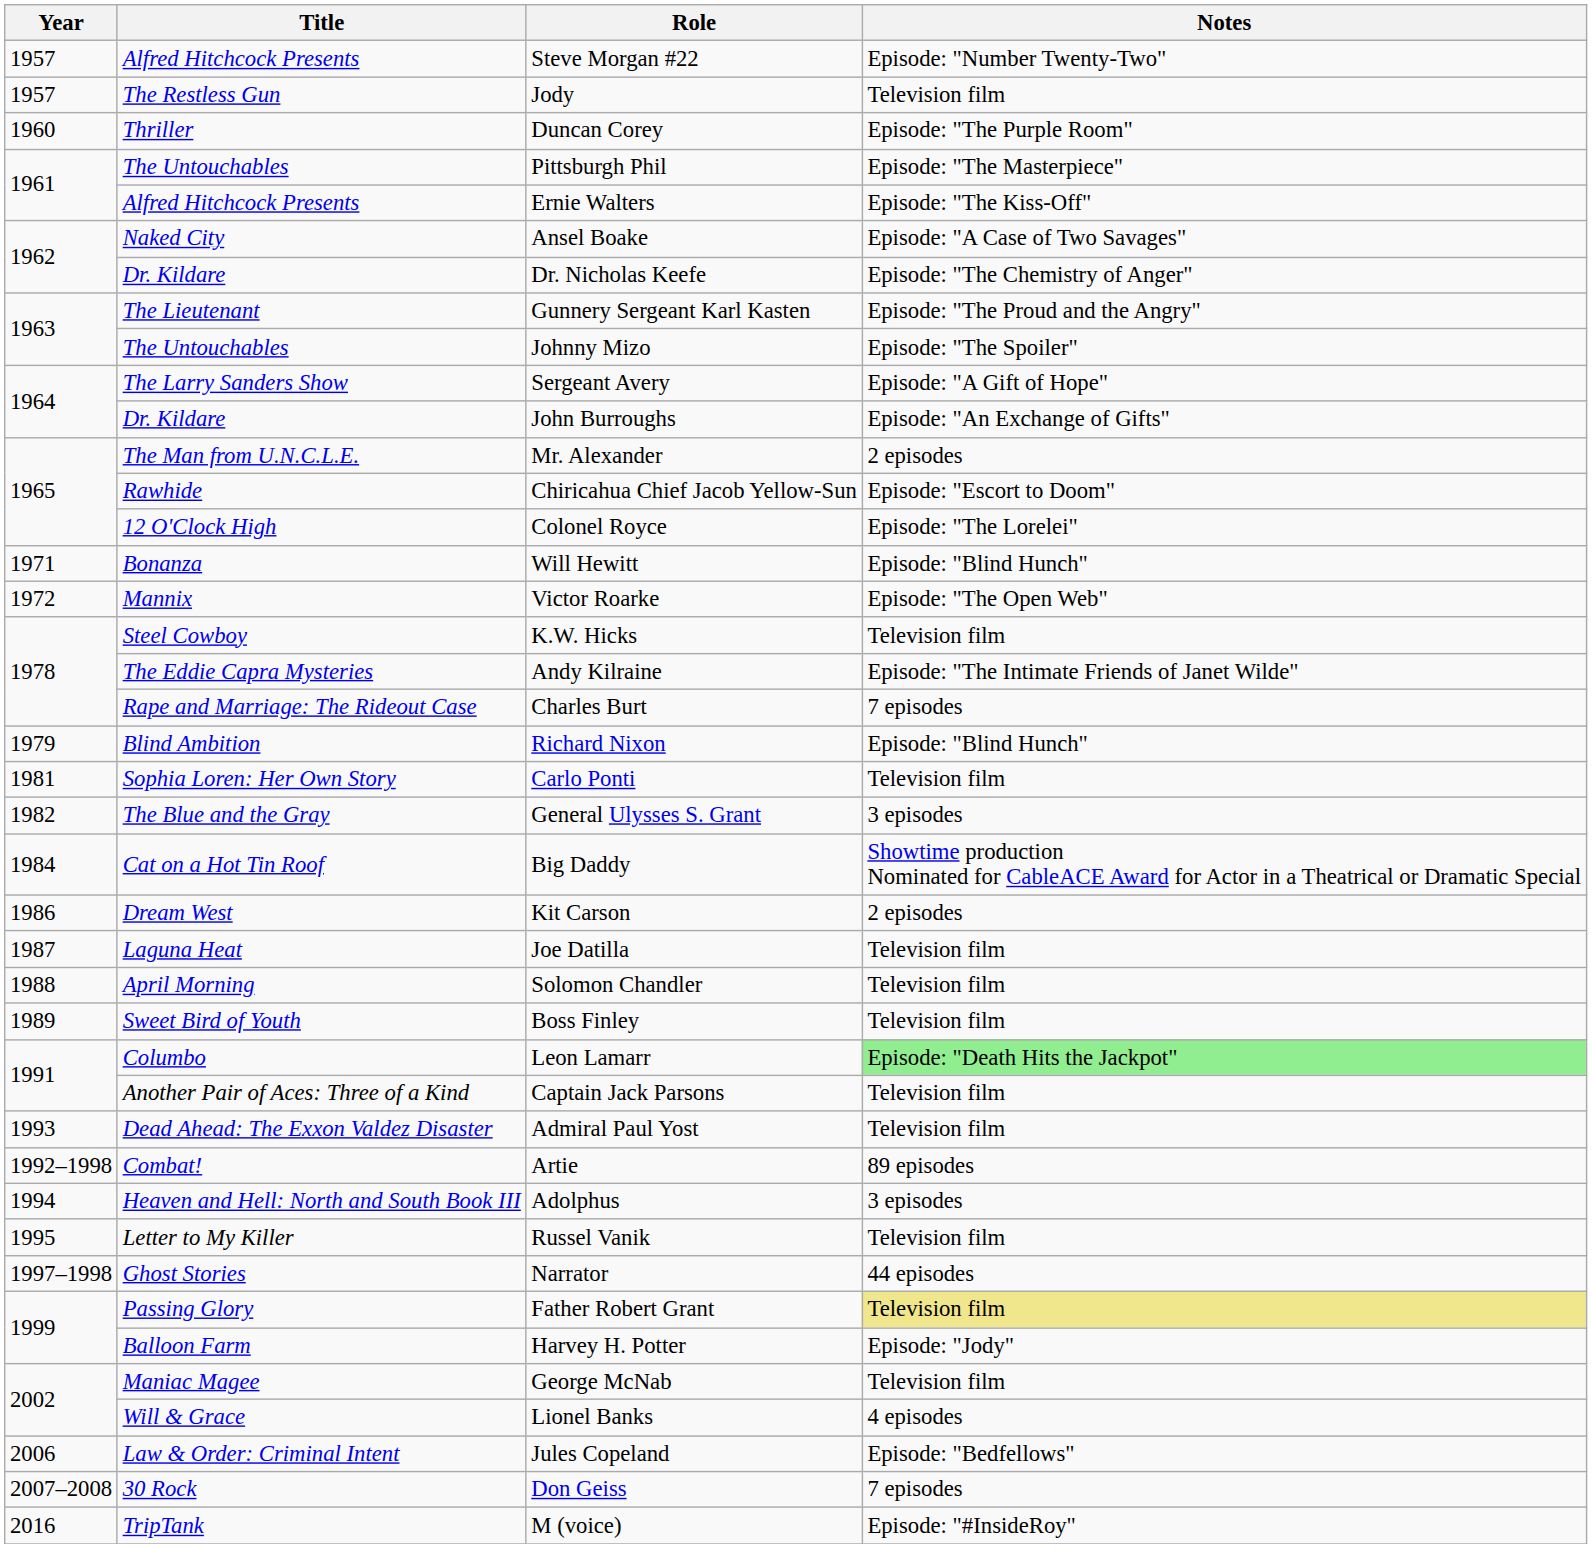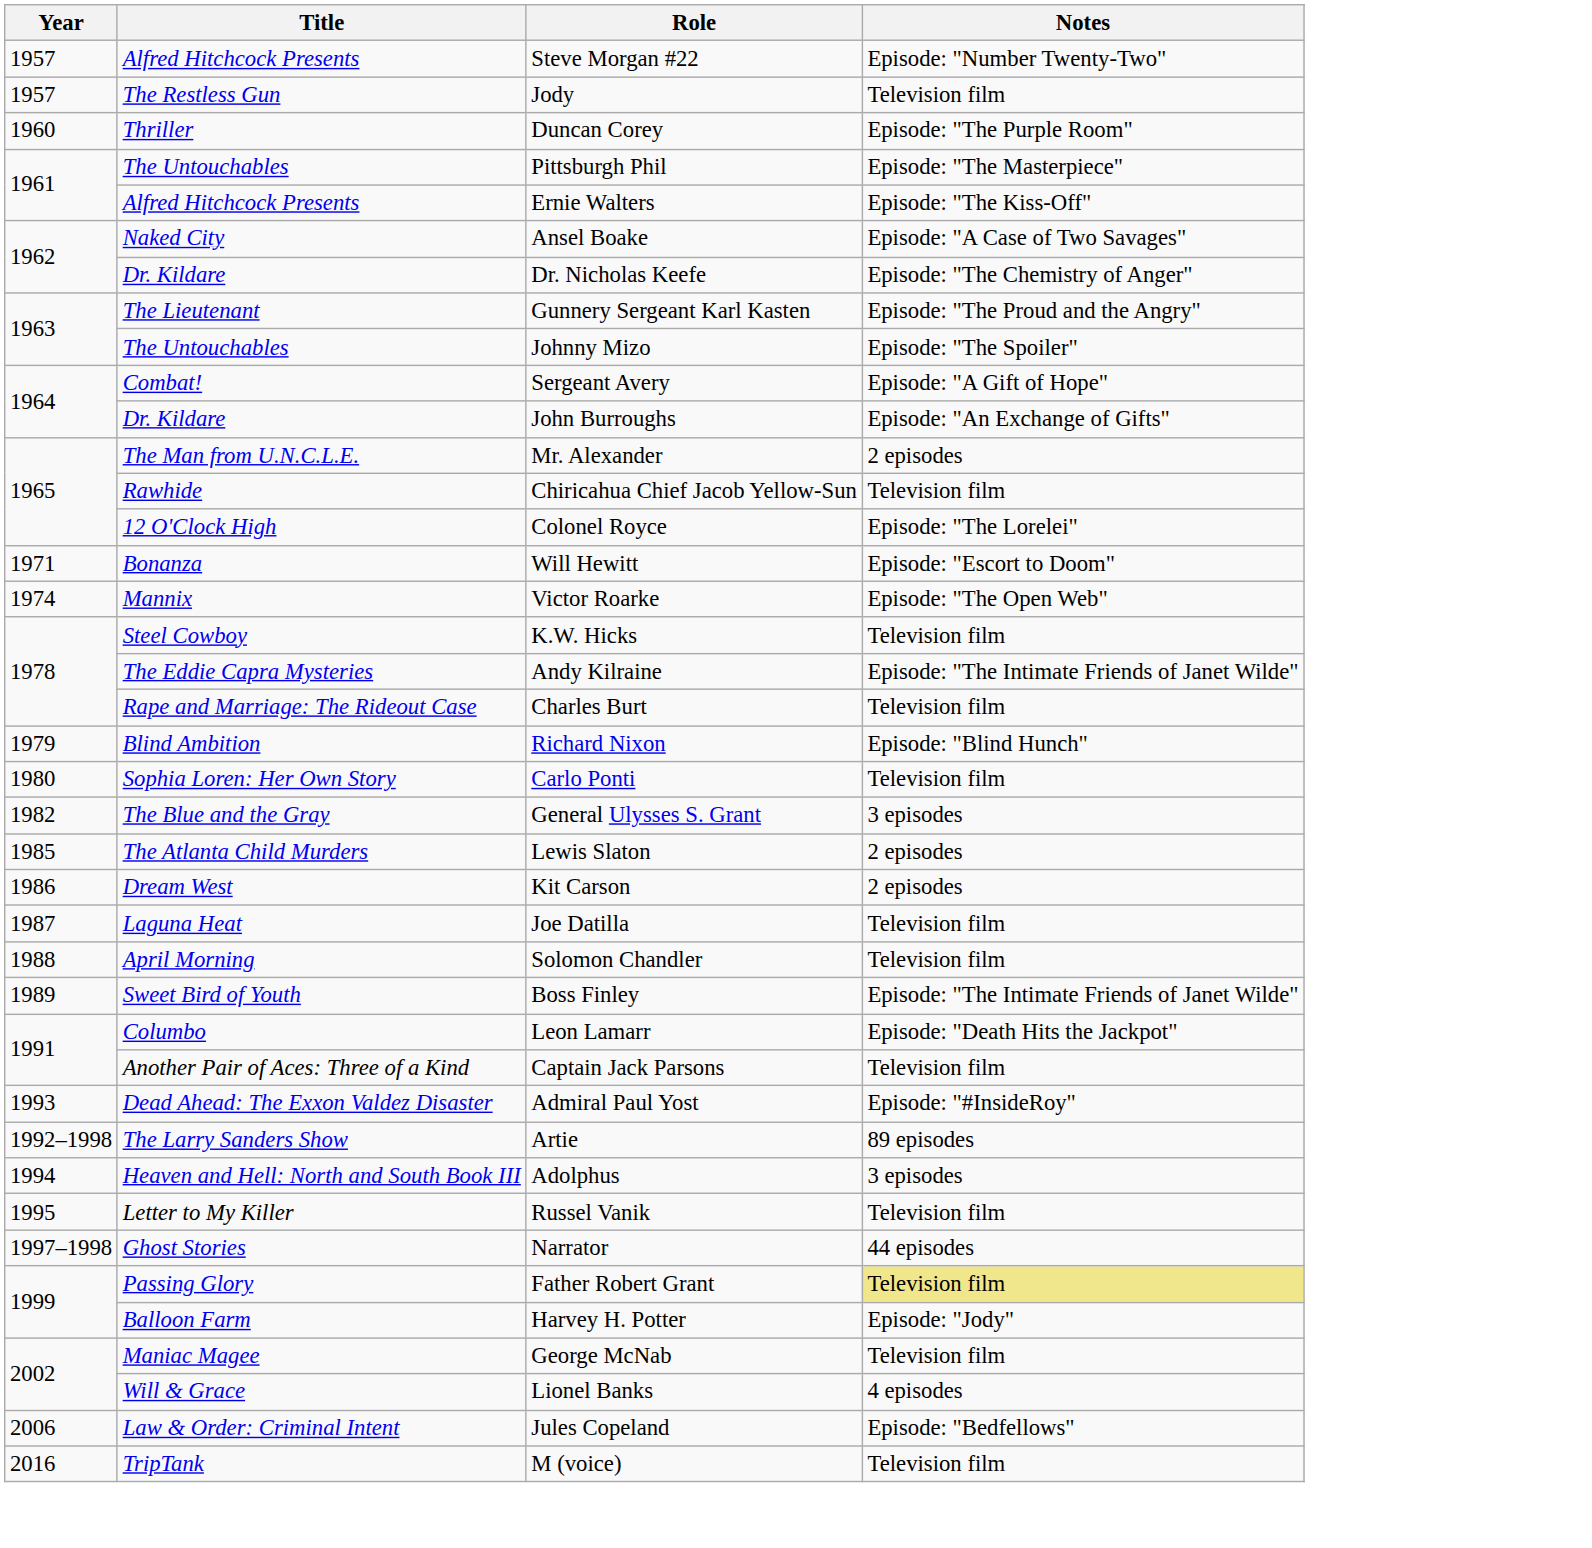Sergeant Avery | Title: The Larry Sanders Show -> Combat!
Chiricahua Chief Jacob Yellow-Sun | Notes: Episode: "Escort to Doom" -> Television film
Will Hewitt | Notes: Episode: "Blind Hunch" -> Episode: "Escort to Doom"
Victor Roarke | Year: 1972 -> 1974
Charles Burt | Notes: 7 episodes -> Television film
Carlo Ponti | Year: 1981 -> 1980
- row: 1984 | Cat on a Hot Tin Roof | Big Daddy | Showtime production Nominated for CableACE Award for Actor in a Theatrical or Dramatic Special
+ row: 1985 | The Atlanta Child Murders | Lewis Slaton | 2 episodes
Boss Finley | Notes: Television film -> Episode: "The Intimate Friends of Janet Wilde"
Leon Lamarr | Notes: lightgreen background -> no background
Admiral Paul Yost | Notes: Television film -> Episode: "#InsideRoy"
Artie | Title: Combat! -> The Larry Sanders Show
- row: 2007–2008 | 30 Rock | Don Geiss | 7 episodes
M (voice) | Notes: Episode: "#InsideRoy" -> Television film
